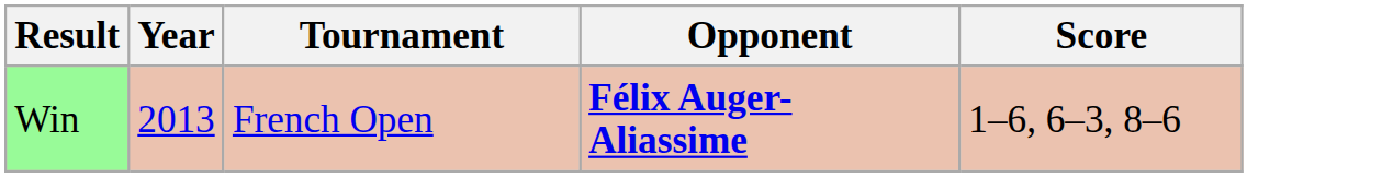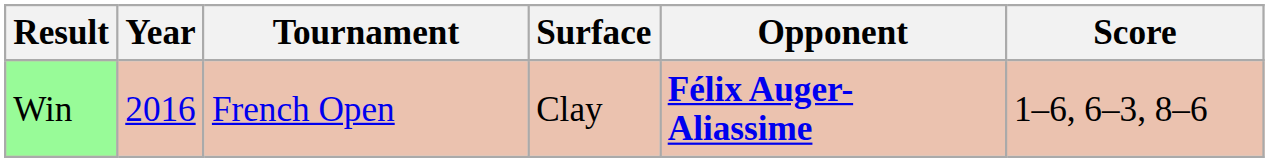+ column: Surface | Clay
Win | Year: 2013 -> 2016
